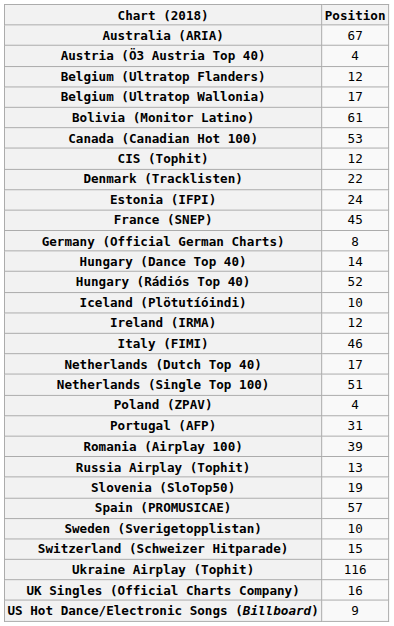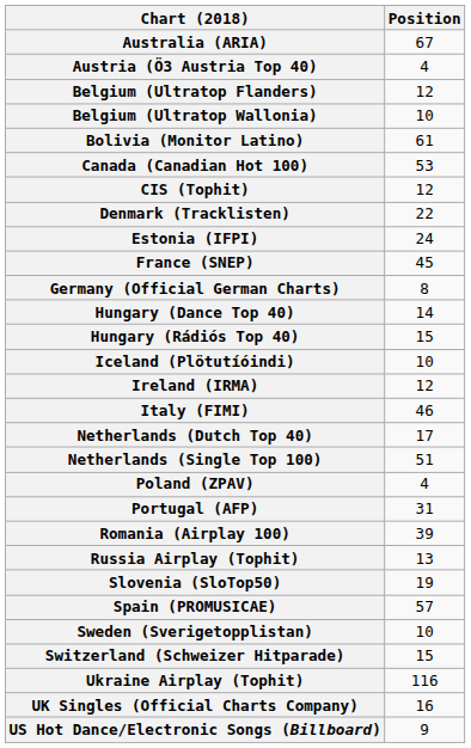Belgium (Ultratop Wallonia) | Position: 17 -> 10
Hungary (Rádiós Top 40) | Position: 52 -> 15
